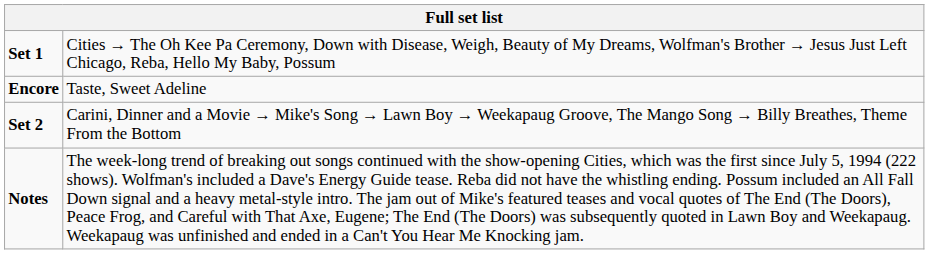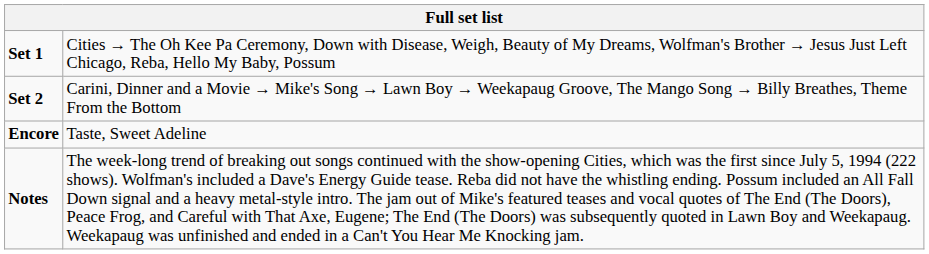rows swapped: Set 2 <-> Encore
